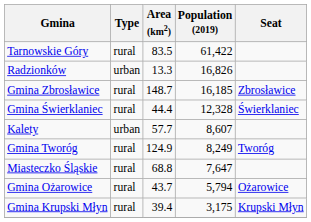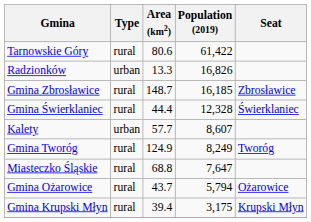Tarnowskie Góry | Area (km2): 83.5 -> 80.6
